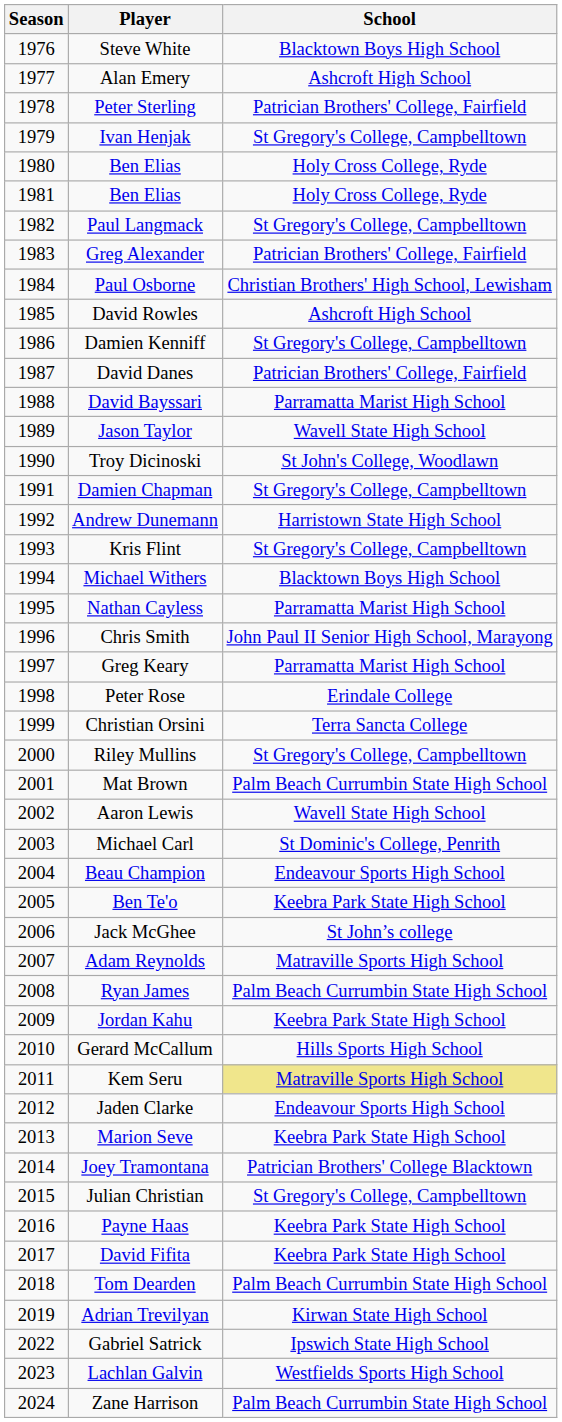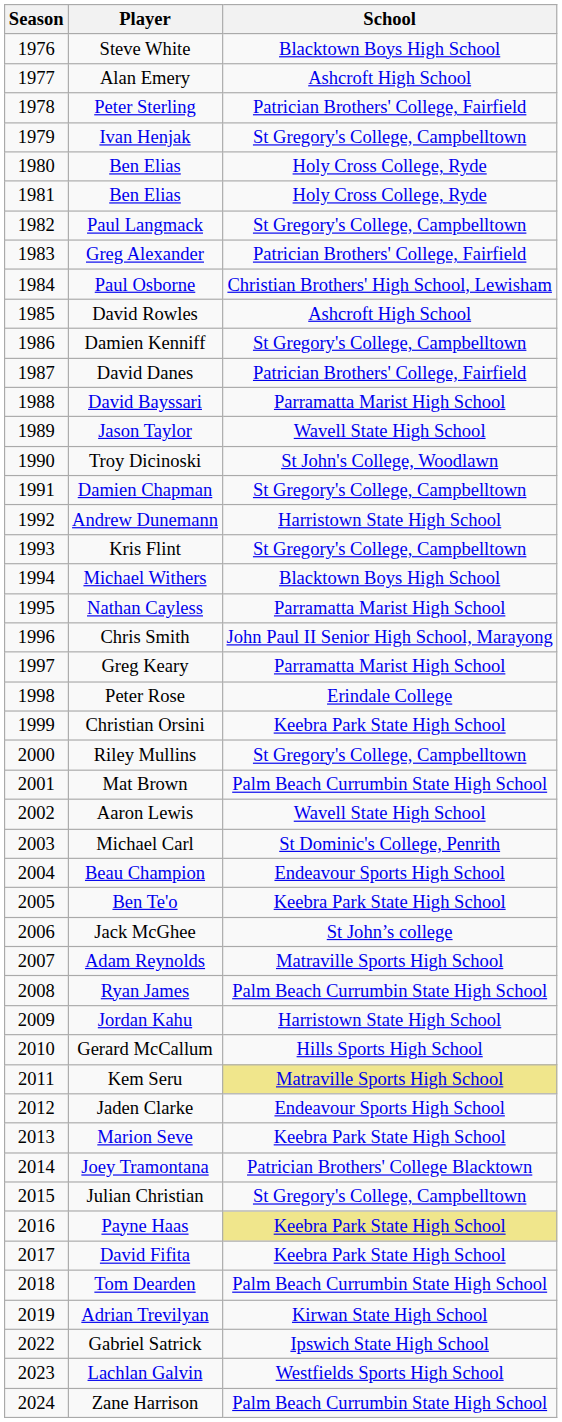Christian Orsini | School: Terra Sancta College -> Keebra Park State High School
Jordan Kahu | School: Keebra Park State High School -> Harristown State High School
Payne Haas | School: no background -> khaki background
